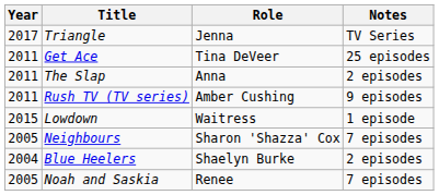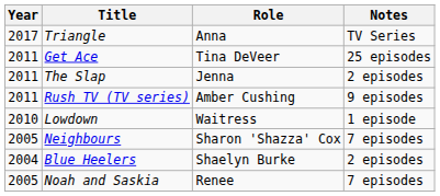Triangle | Role: Jenna -> Anna
The Slap | Role: Anna -> Jenna
Lowdown | Year: 2015 -> 2010
